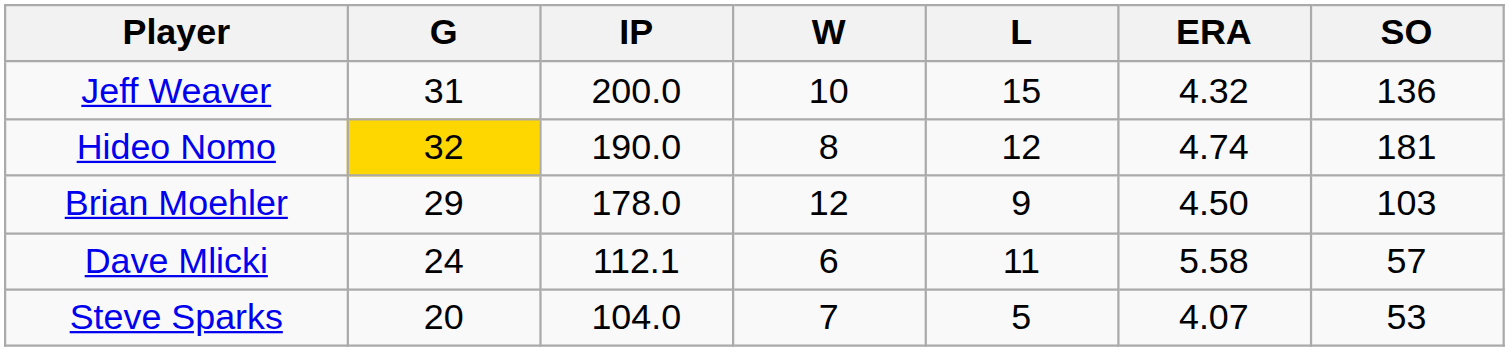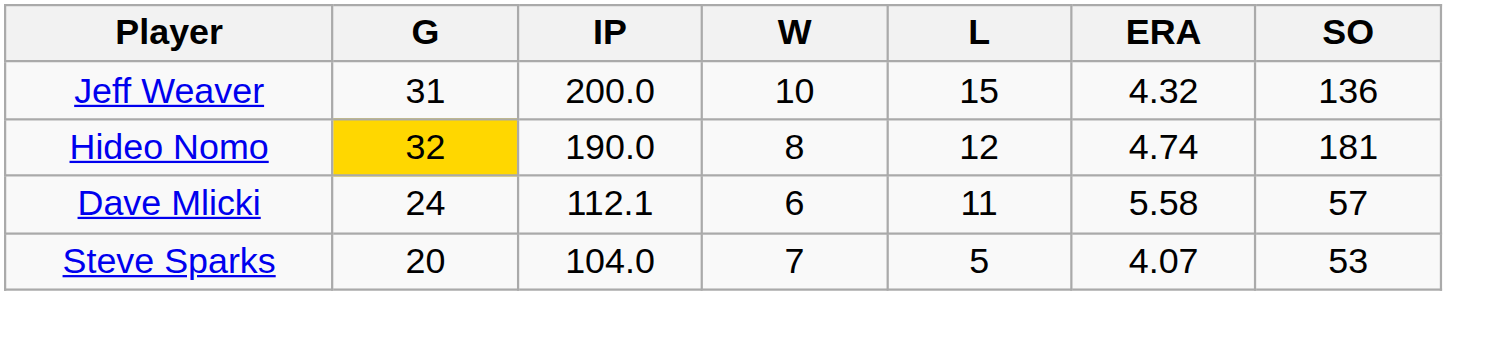- row: Brian Moehler | 29 | 178.0 | 12 | 9 | 4.50 | 103
